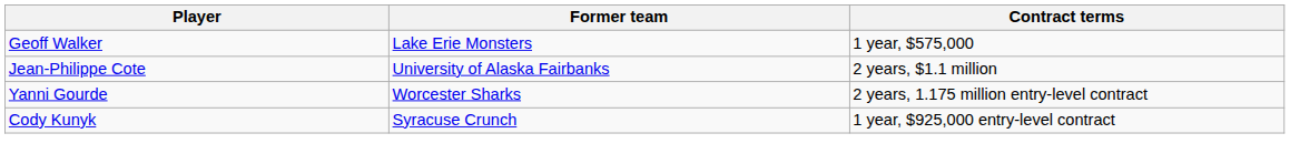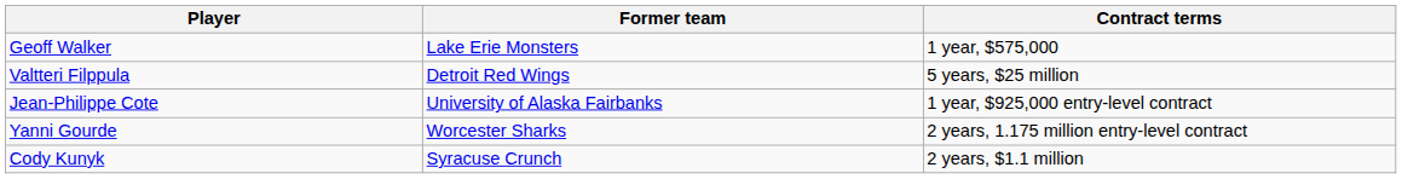+ row: Valtteri Filppula | Detroit Red Wings | 5 years, $25 million
Jean-Philippe Cote | Contract terms: 2 years, $1.1 million -> 1 year, $925,000 entry-level contract
Cody Kunyk | Contract terms: 1 year, $925,000 entry-level contract -> 2 years, $1.1 million
